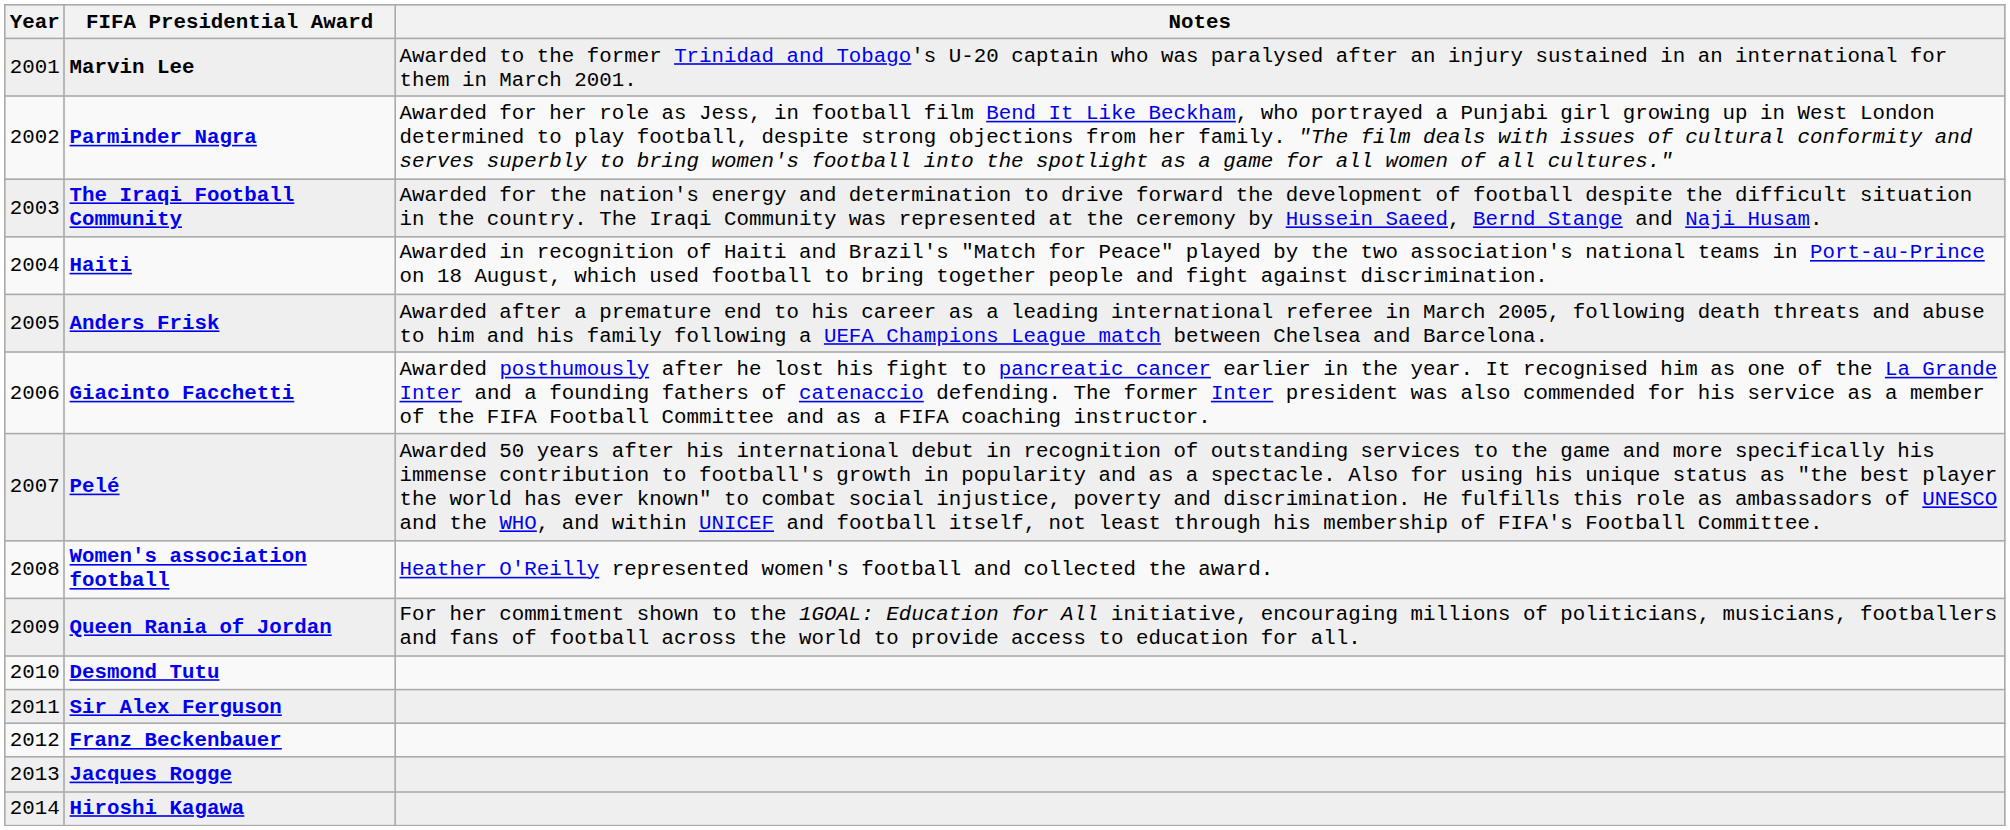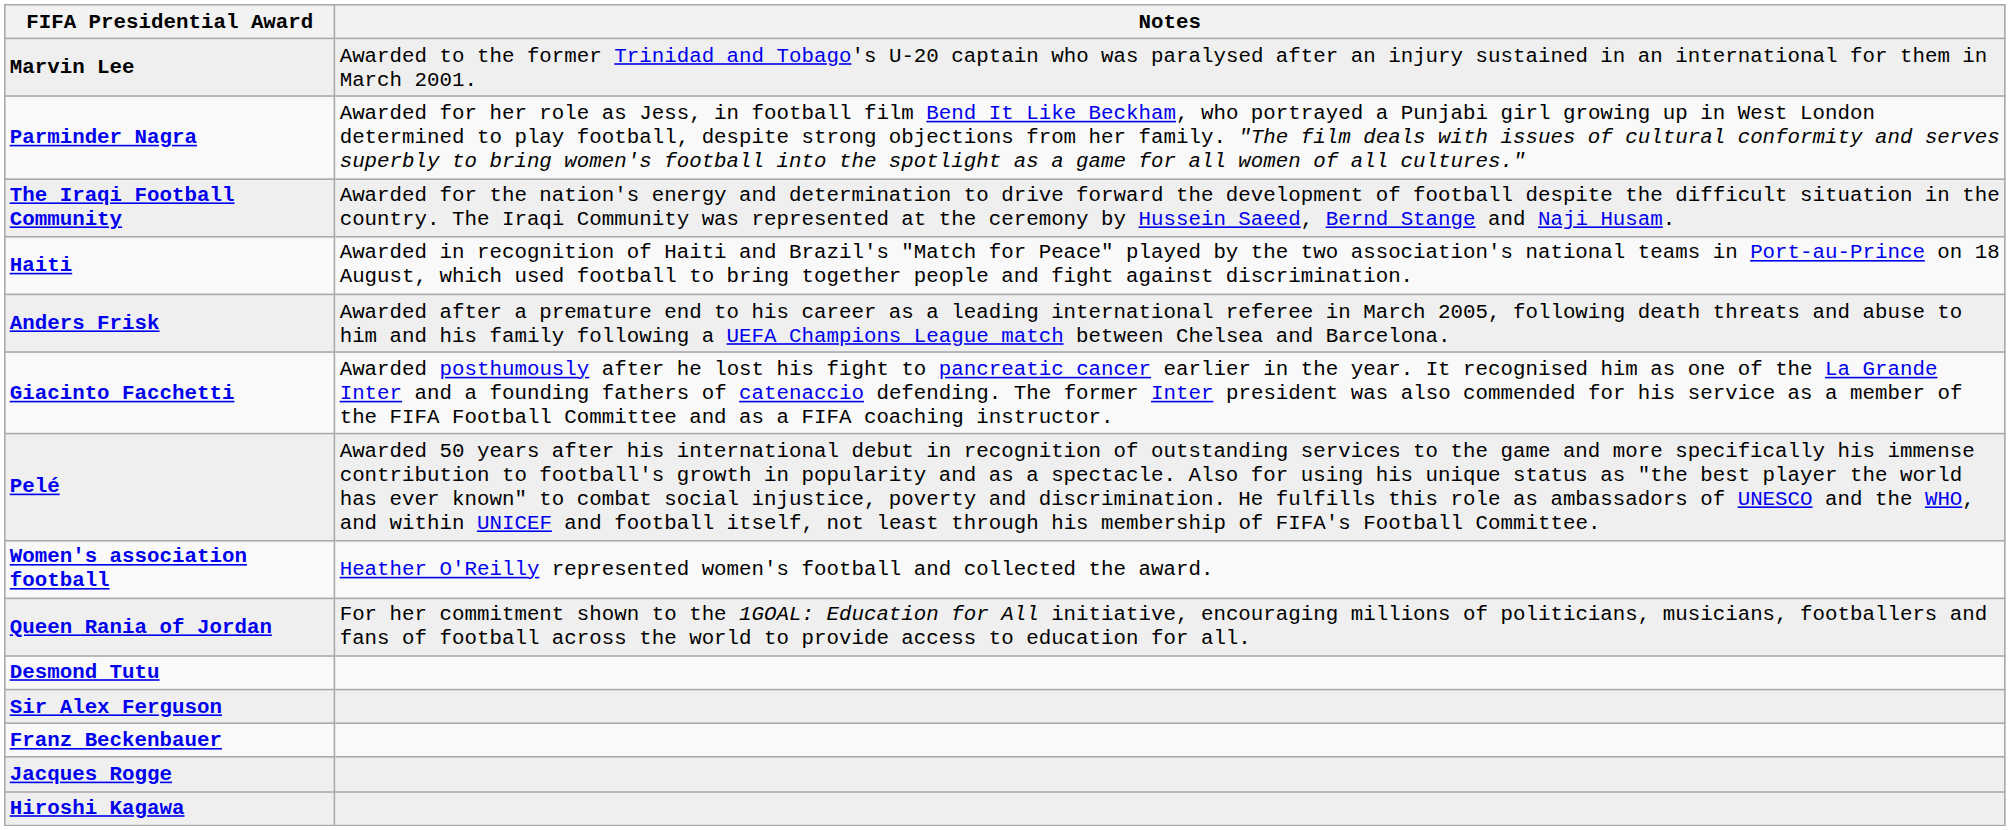- column: Year | 2001 | 2002 | 2003 | 2004 | 2005 | 2006 | 2007 | 2008 | 2009 | 2010 | 2011 | 2012 | 2013 | 2014
